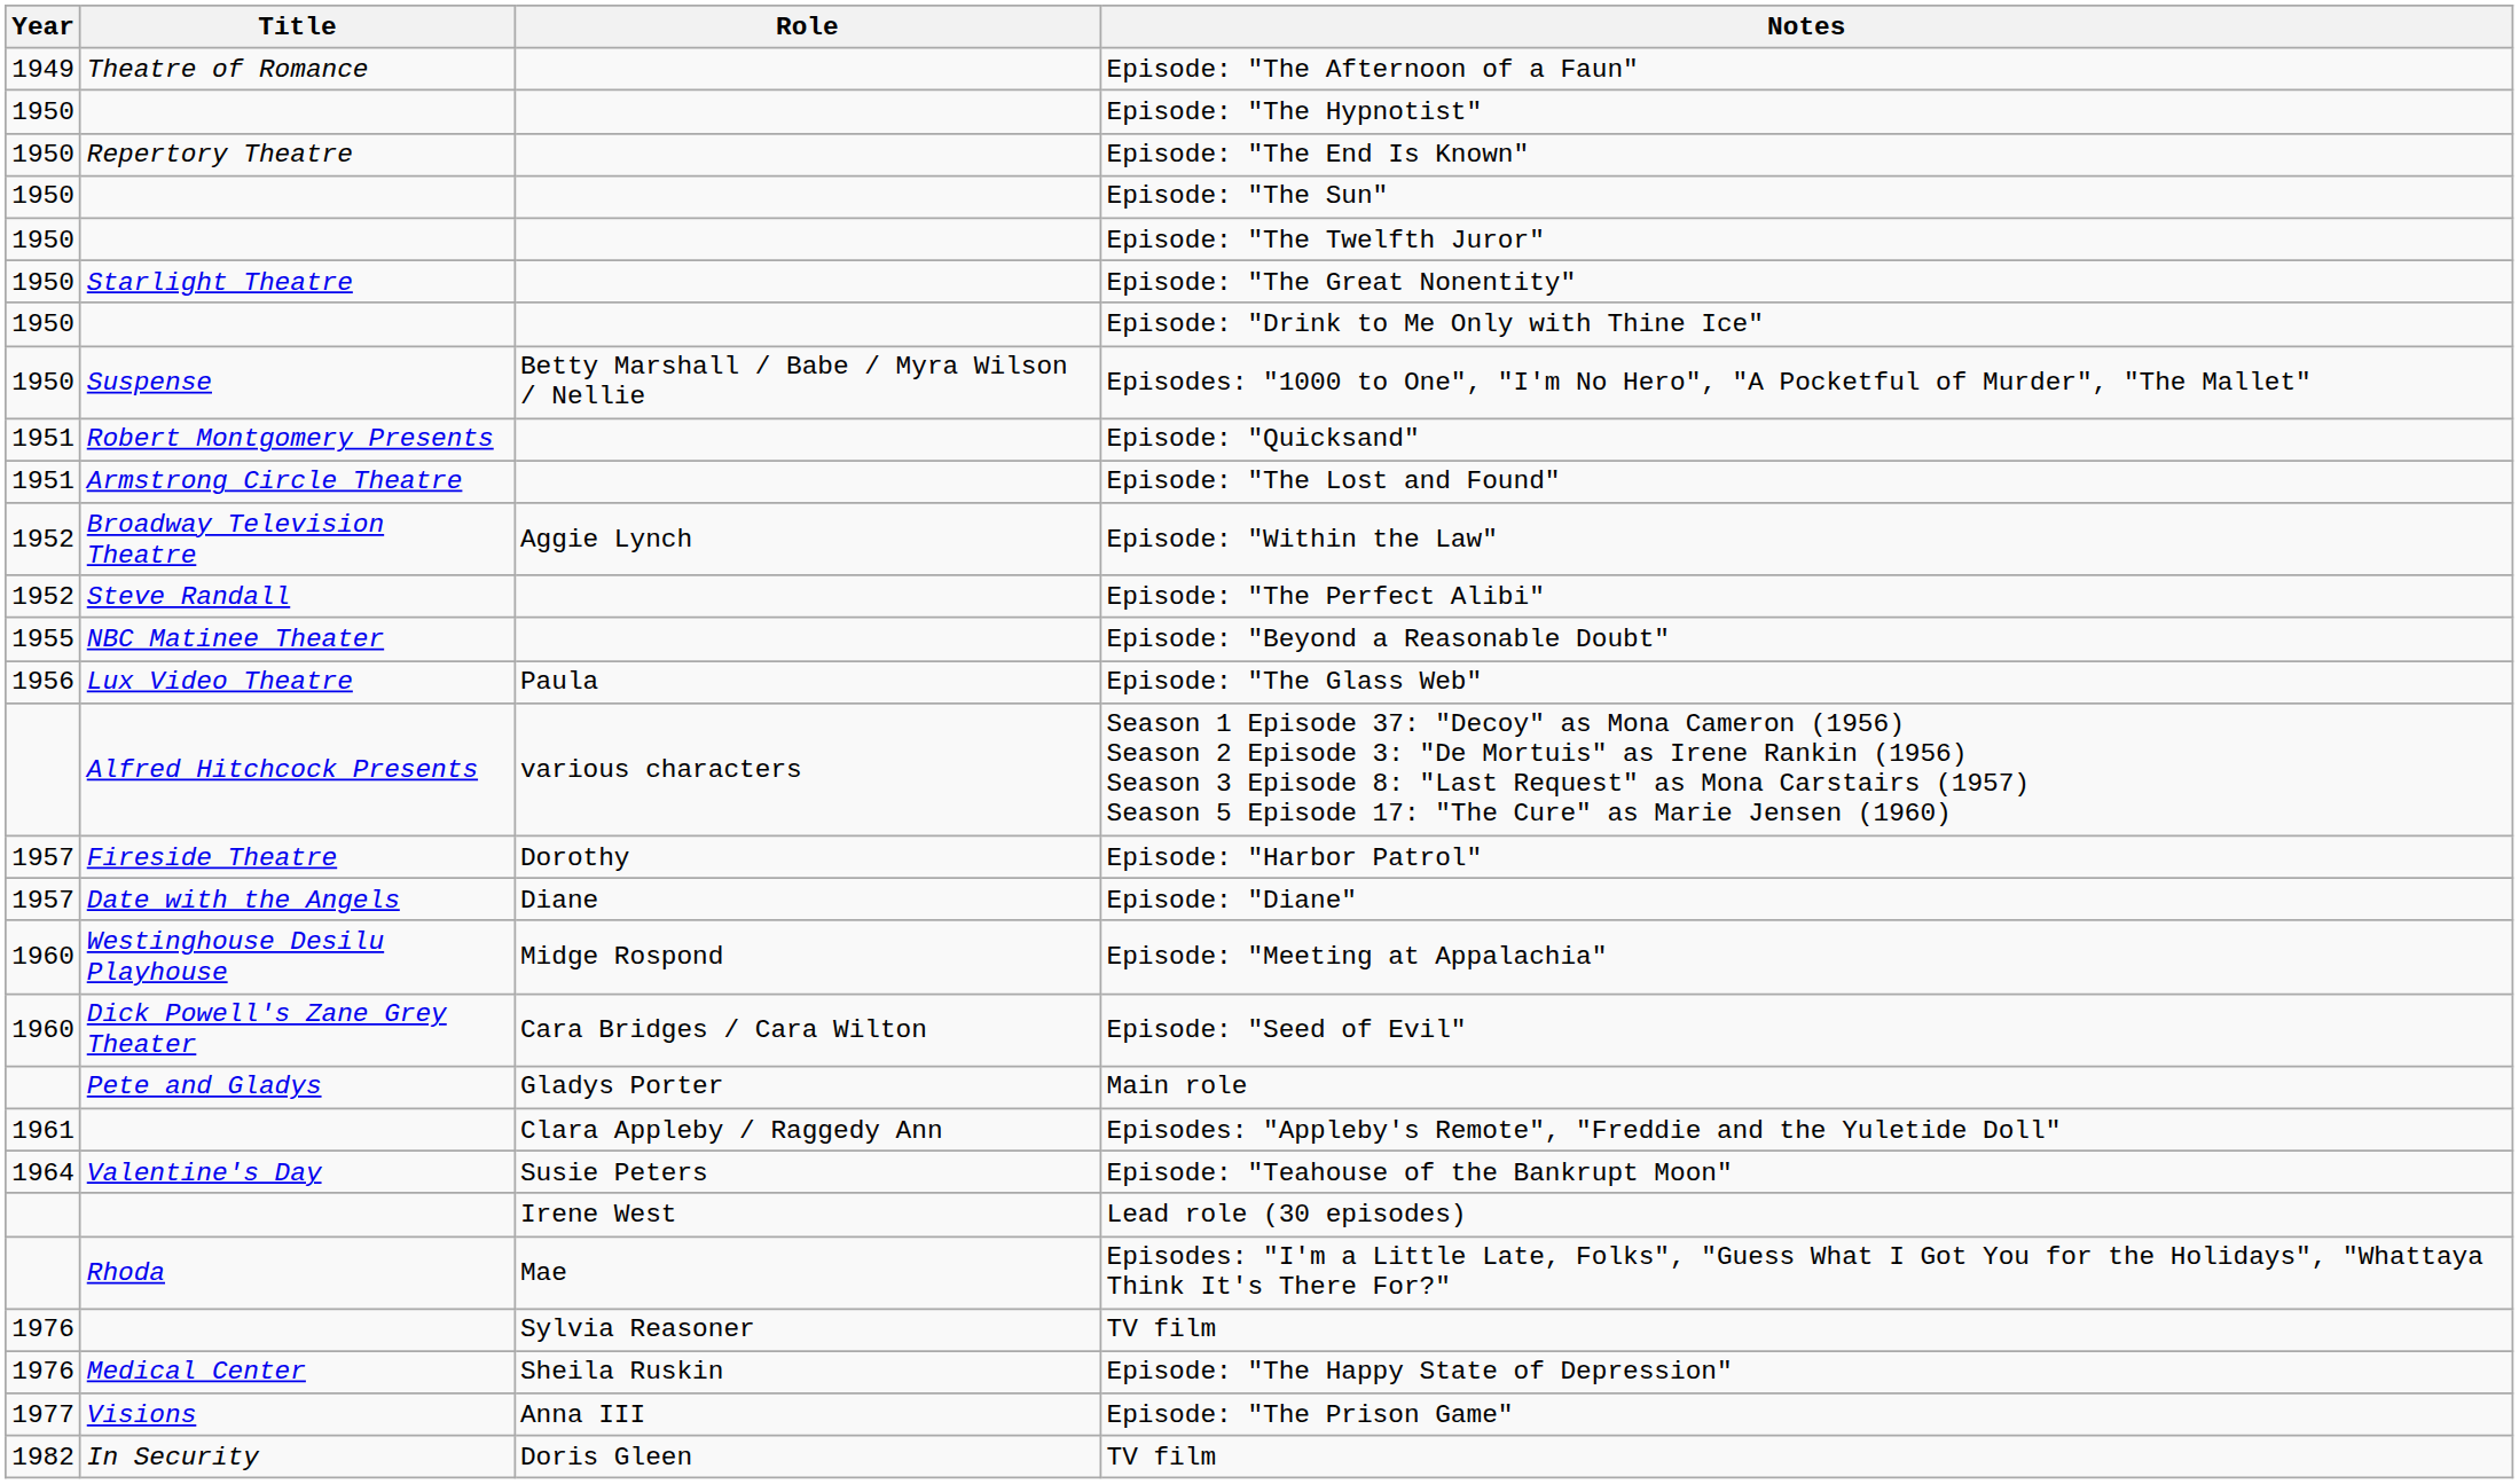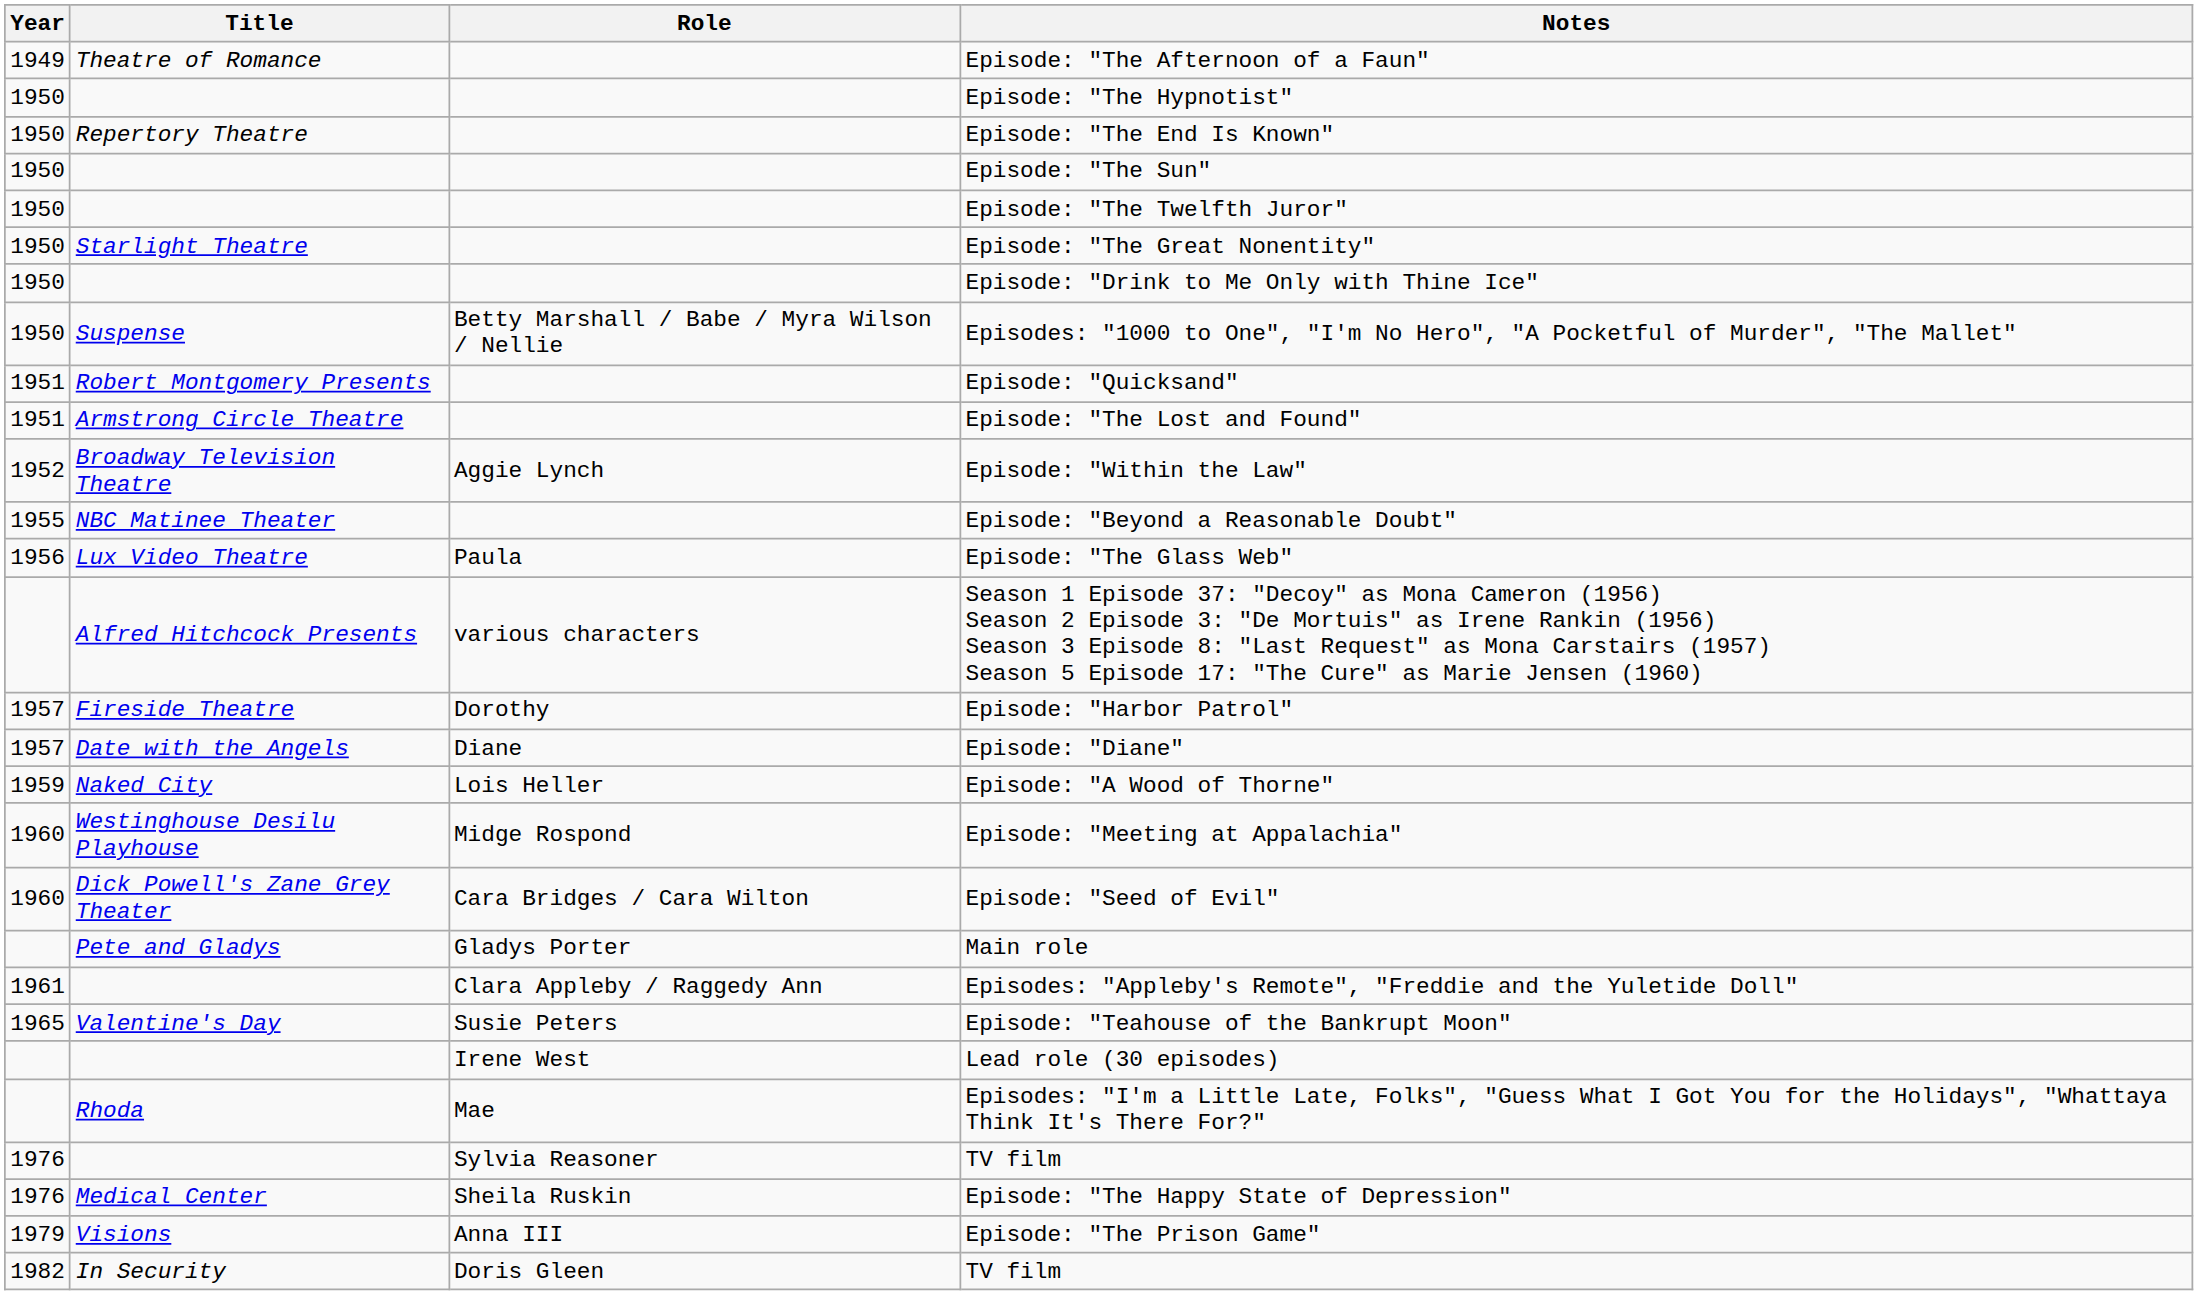- row: 1952 | Steve Randall | Episode: "The Perfect Alibi"
+ row: 1959 | Naked City | Lois Heller | Episode: "A Wood of Thorne"
Episode: "Teahouse of the Bankrupt Moon" | Year: 1964 -> 1965
Episode: "The Prison Game" | Year: 1977 -> 1979
